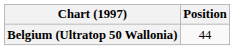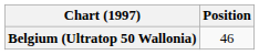Belgium (Ultratop 50 Wallonia) | Position: 44 -> 46
